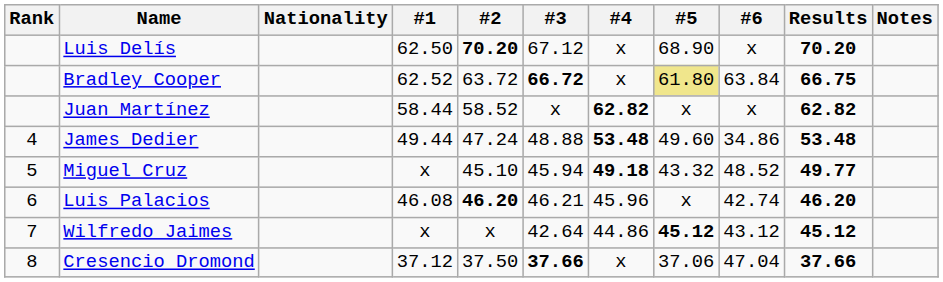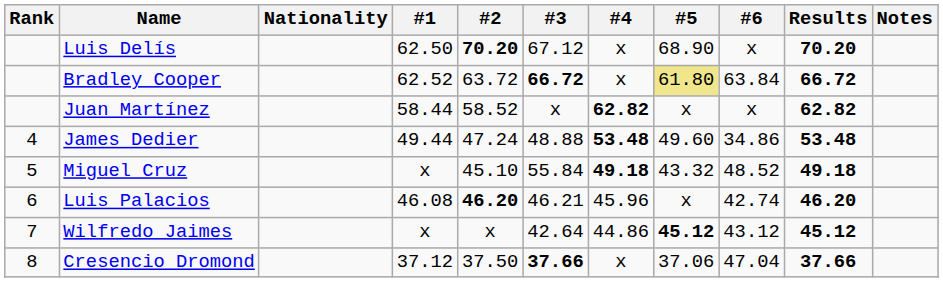Bradley Cooper | Results: 66.75 -> 66.72
Miguel Cruz | #3: 45.94 -> 55.84
Miguel Cruz | Results: 49.77 -> 49.18
